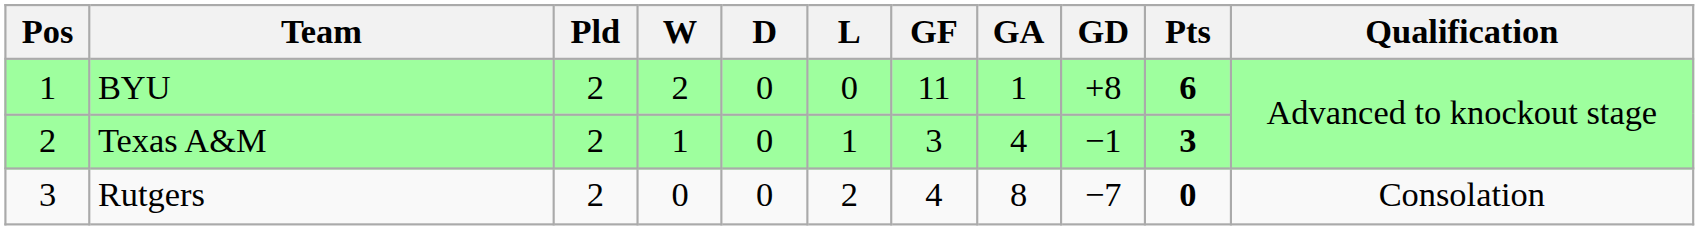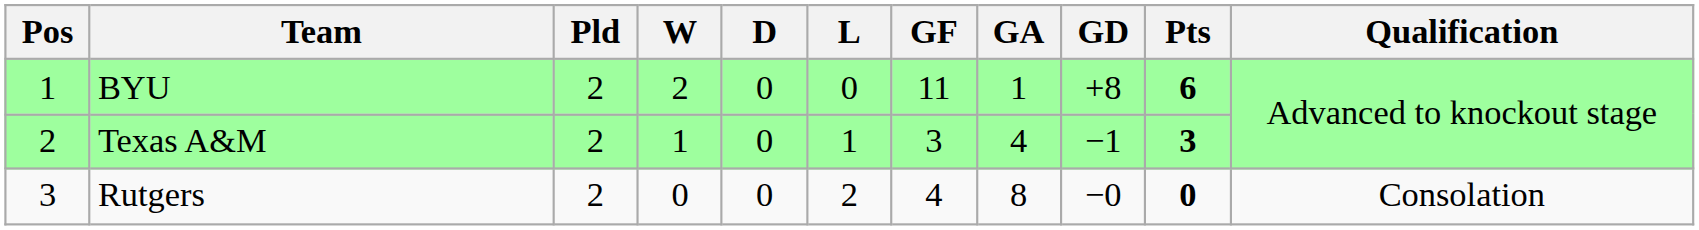Rutgers | GD: −7 -> −0
